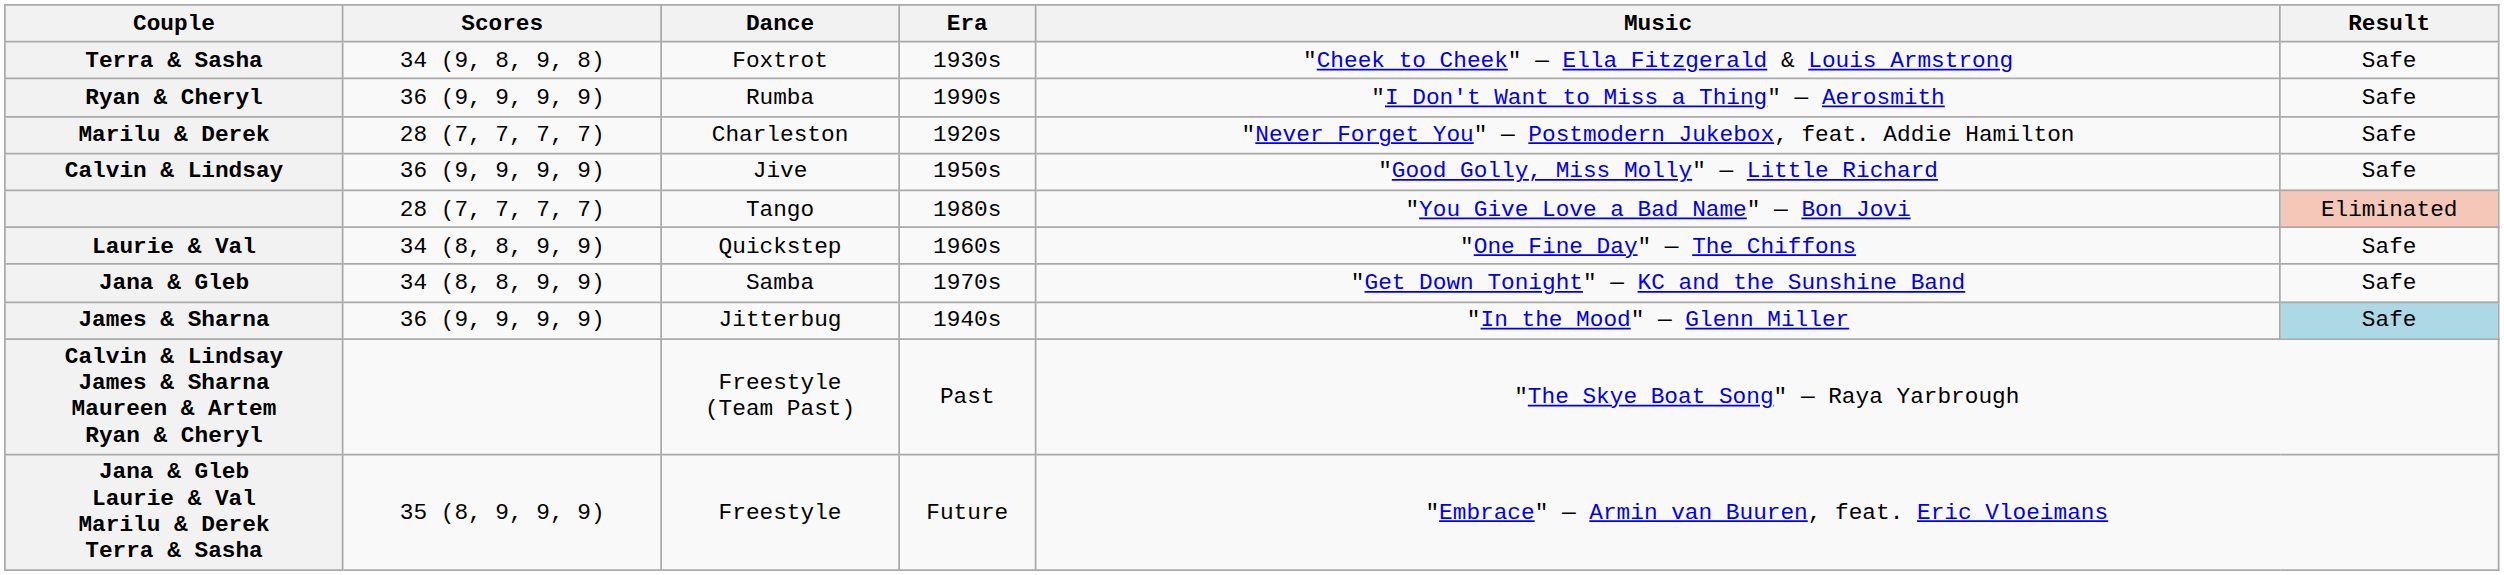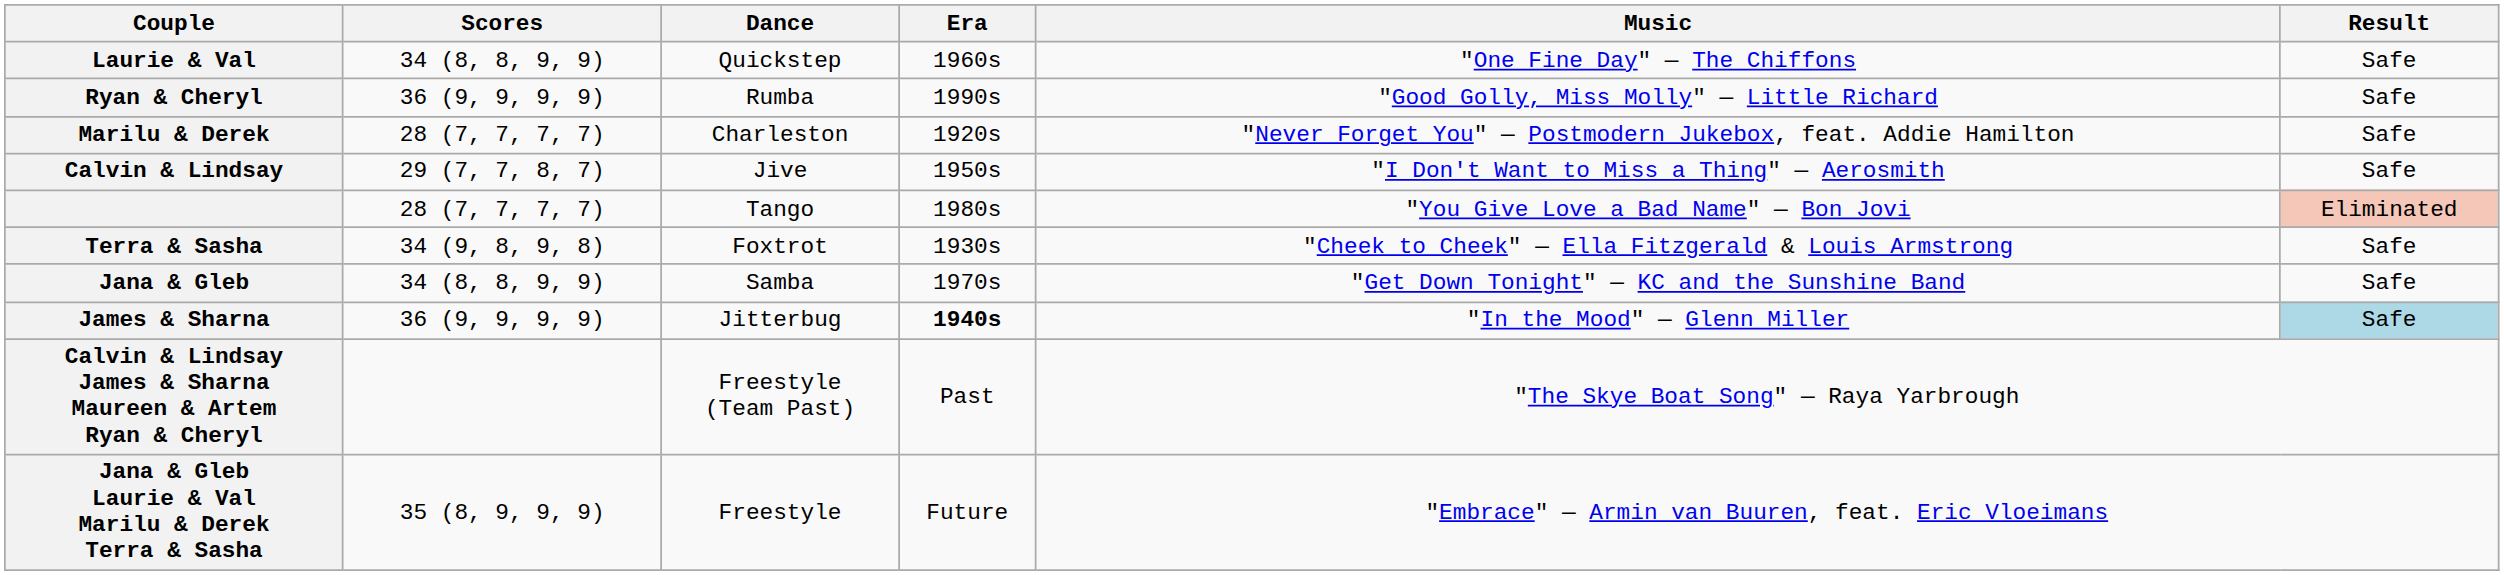rows swapped: Laurie & Val <-> Terra & Sasha
Ryan & Cheryl | Music: "I Don't Want to Miss a Thing" — Aerosmith -> "Good Golly, Miss Molly" — Little Richard
Calvin & Lindsay | Scores: 36 (9, 9, 9, 9) -> 29 (7, 7, 8, 7)
Calvin & Lindsay | Music: "Good Golly, Miss Molly" — Little Richard -> "I Don't Want to Miss a Thing" — Aerosmith
James & Sharna | Era: normal -> bold
